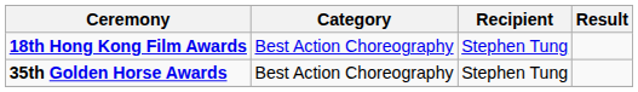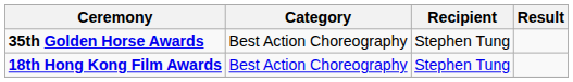rows swapped: 18th Hong Kong Film Awards <-> 35th Golden Horse Awards
